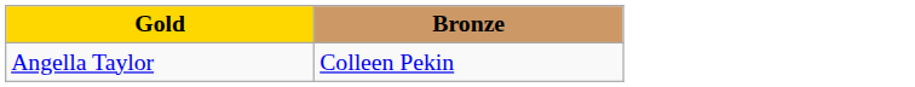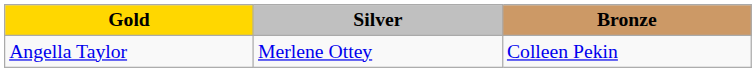+ column: Silver | Merlene Ottey
